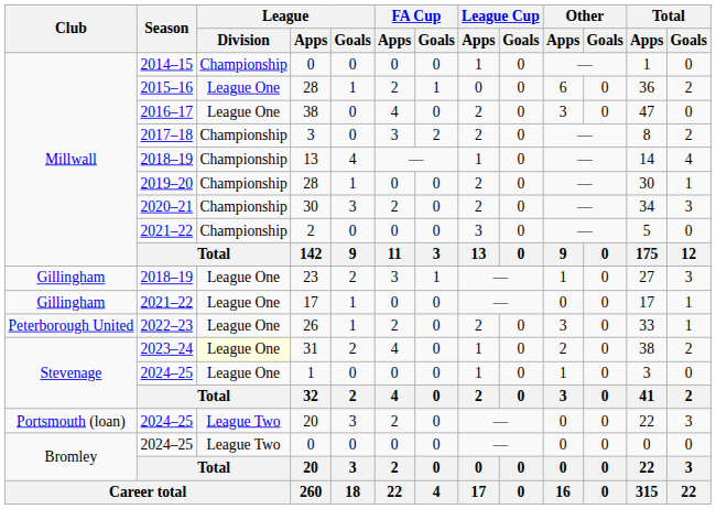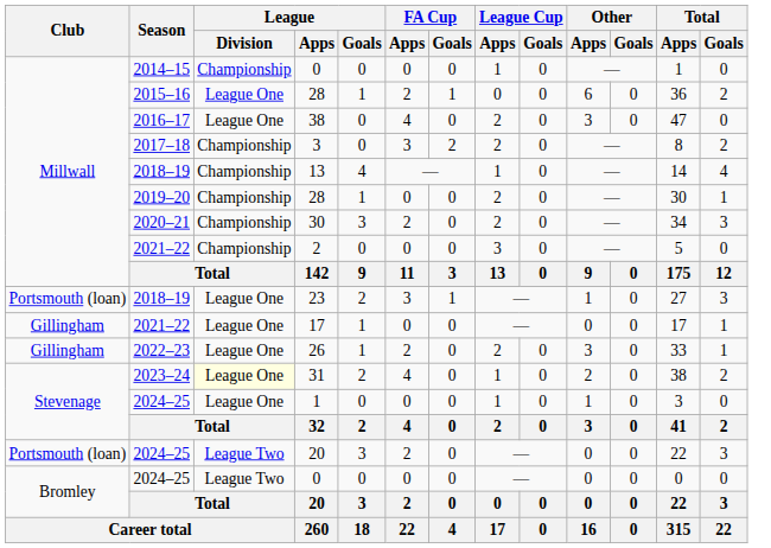23 | Club: Gillingham -> Portsmouth (loan)
26 | Club: Peterborough United -> Gillingham
